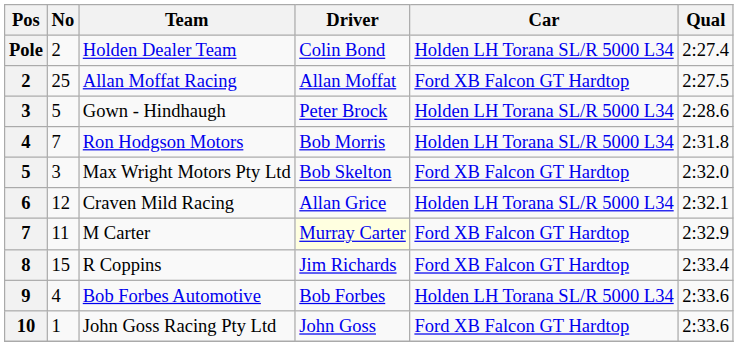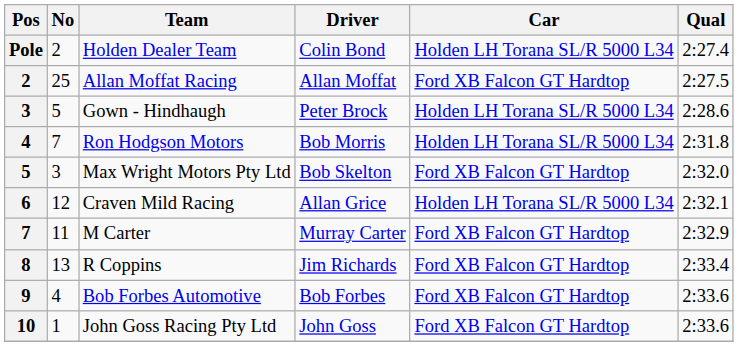M Carter | Driver: lightyellow background -> no background
R Coppins | No: 15 -> 13
Bob Forbes Automotive | Car: Holden LH Torana SL/R 5000 L34 -> Ford XB Falcon GT Hardtop
